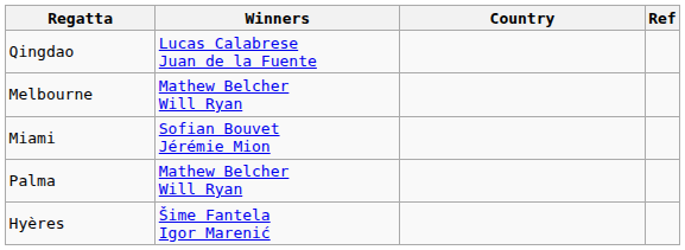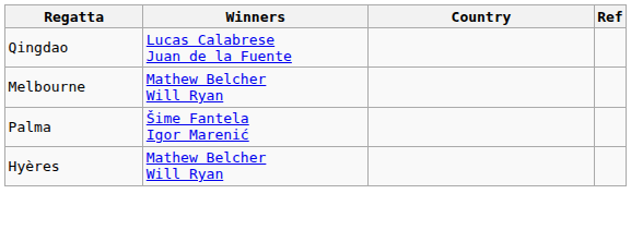- row: Miami | Sofian Bouvet Jérémie Mion
Palma | Winners: Mathew Belcher Will Ryan -> Šime Fantela Igor Marenić
Hyères | Winners: Šime Fantela Igor Marenić -> Mathew Belcher Will Ryan
